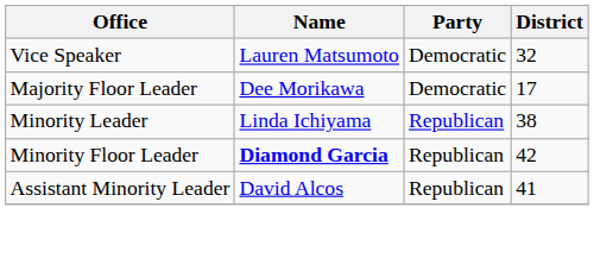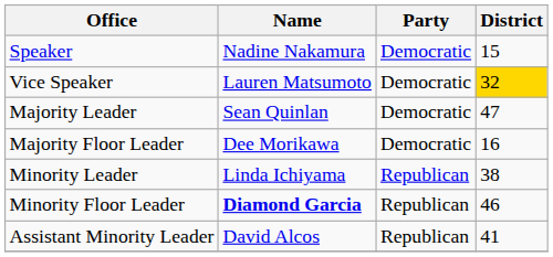+ row: Speaker | Nadine Nakamura | Democratic | 15
Vice Speaker | District: no background -> gold background
+ row: Majority Leader | Sean Quinlan | Democratic | 47
Majority Floor Leader | District: 17 -> 16
Minority Floor Leader | District: 42 -> 46
